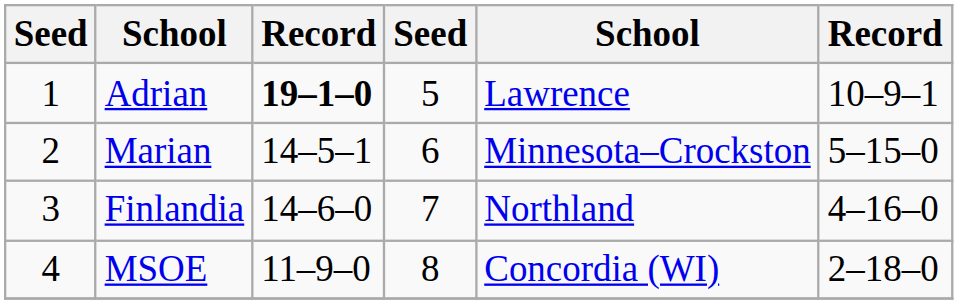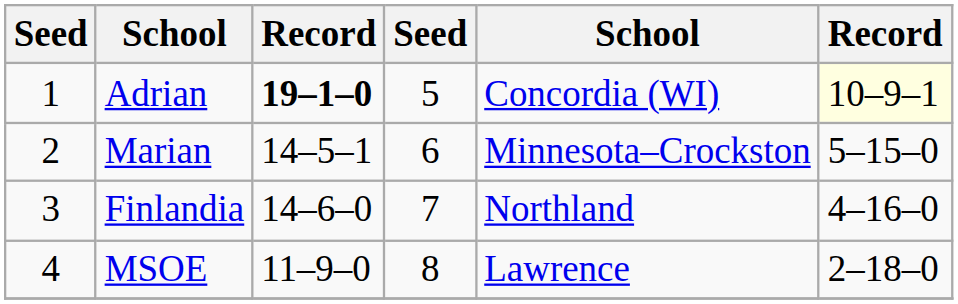Adrian | column 5: Lawrence -> Concordia (WI)
Adrian | column 6: no background -> lightyellow background
MSOE | column 5: Concordia (WI) -> Lawrence
